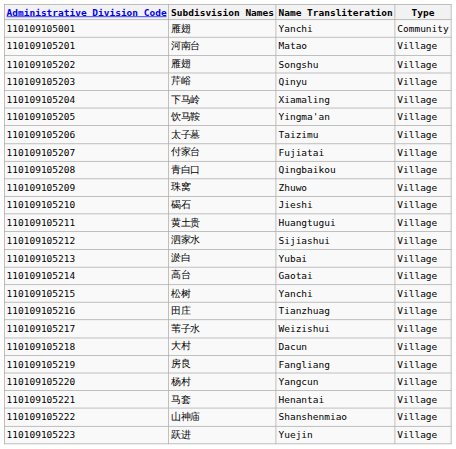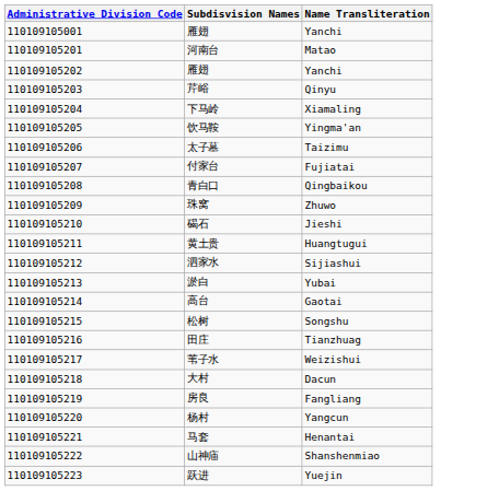- column: Type | Community | Village | Village | Village | Village | Village | Village | Village | Village | Village | Village | Village | Village | Village | Village | Village | Village | Village | Village | Village | Village | Village | Village | Village
110109105202 / 雁翅 | Name Transliteration: Songshu -> Yanchi
松树 | Name Transliteration: Yanchi -> Songshu
